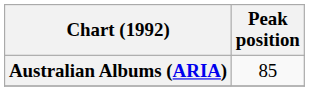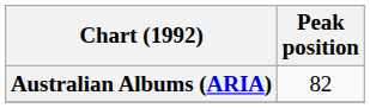Australian Albums (ARIA) | Peak position: 85 -> 82
